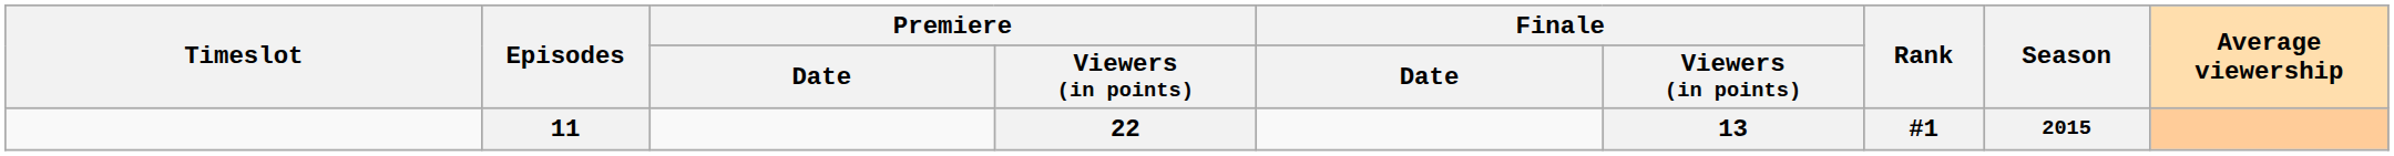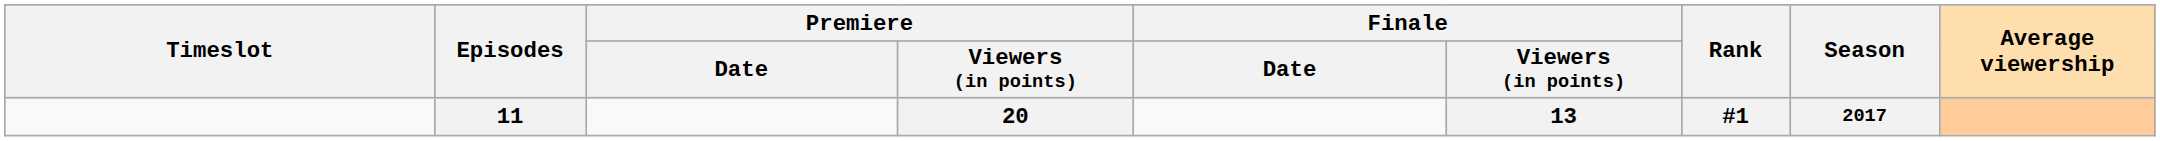11 | Premiere / Viewers (in points): 22 -> 20
11 | Season: 2015 -> 2017
